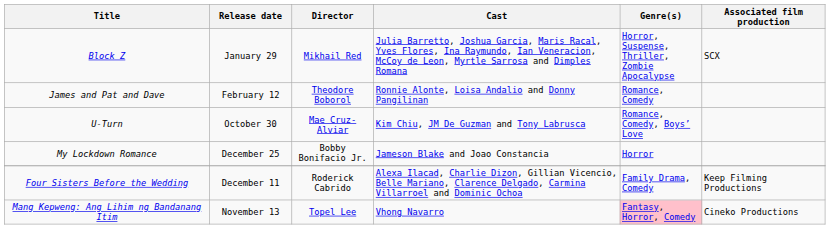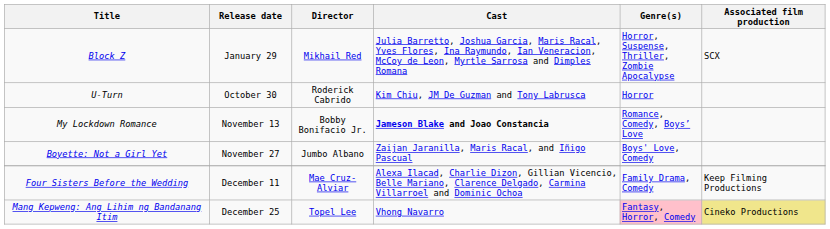- row: James and Pat and Dave | February 12 | Theodore Boborol | Ronnie Alonte, Loisa Andalio and Donny Pangilinan | Romance, Comedy
U-Turn | Director: Mae Cruz-Alviar -> Roderick Cabrido
U-Turn | Genre(s): Romance, Comedy, Boys’ Love -> Horror
My Lockdown Romance | Release date: December 25 -> November 13
My Lockdown Romance | Cast: normal -> bold
My Lockdown Romance | Genre(s): Horror -> Romance, Comedy, Boys’ Love
+ row: Boyette: Not a Girl Yet | November 27 | Jumbo Albano | Zaijan Jaranilla, Maris Racal, and Iñigo Pascual | Boys' Love, Comedy
Four Sisters Before the Wedding | Director: Roderick Cabrido -> Mae Cruz-Alviar
Mang Kepweng: Ang Lihim ng Bandanang Itim | Release date: November 13 -> December 25
Mang Kepweng: Ang Lihim ng Bandanang Itim | Associated film production: no background -> khaki background
